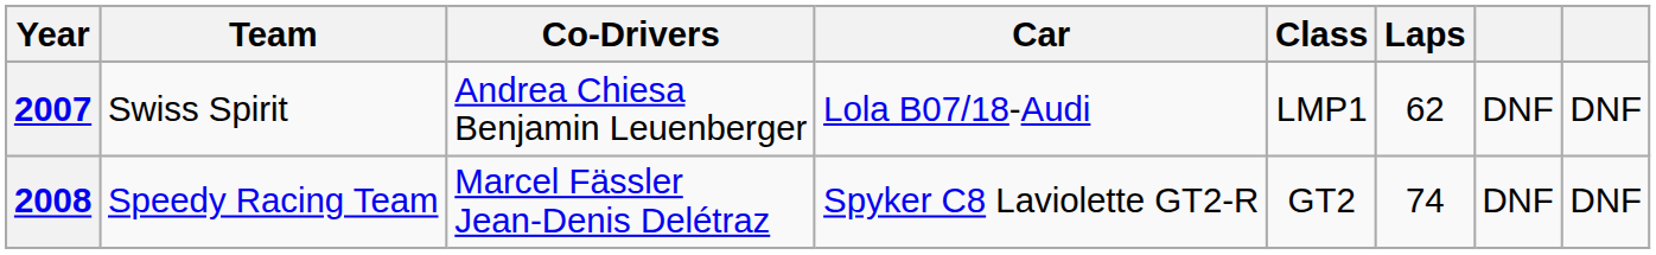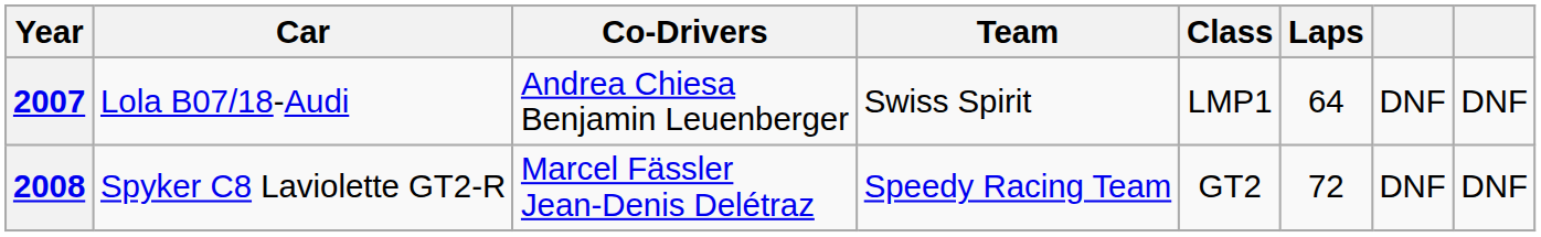columns swapped: Team <-> Car
2007 | Laps: 62 -> 64
2008 | Laps: 74 -> 72
